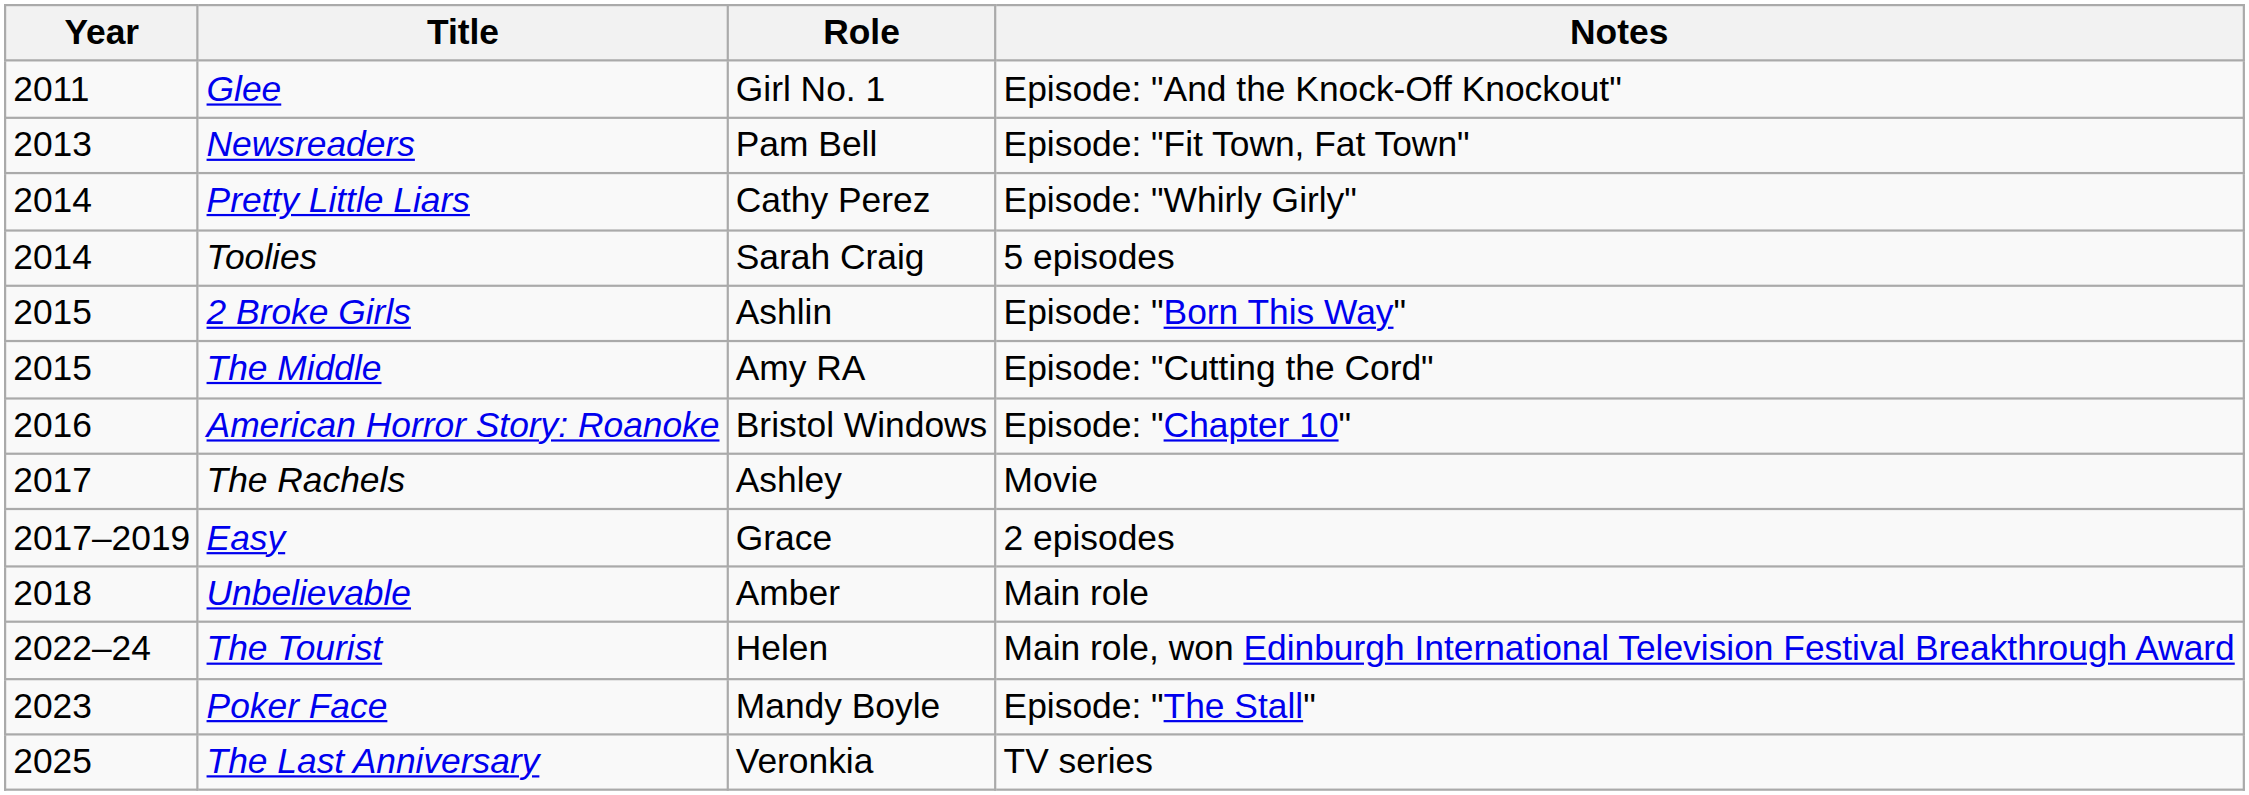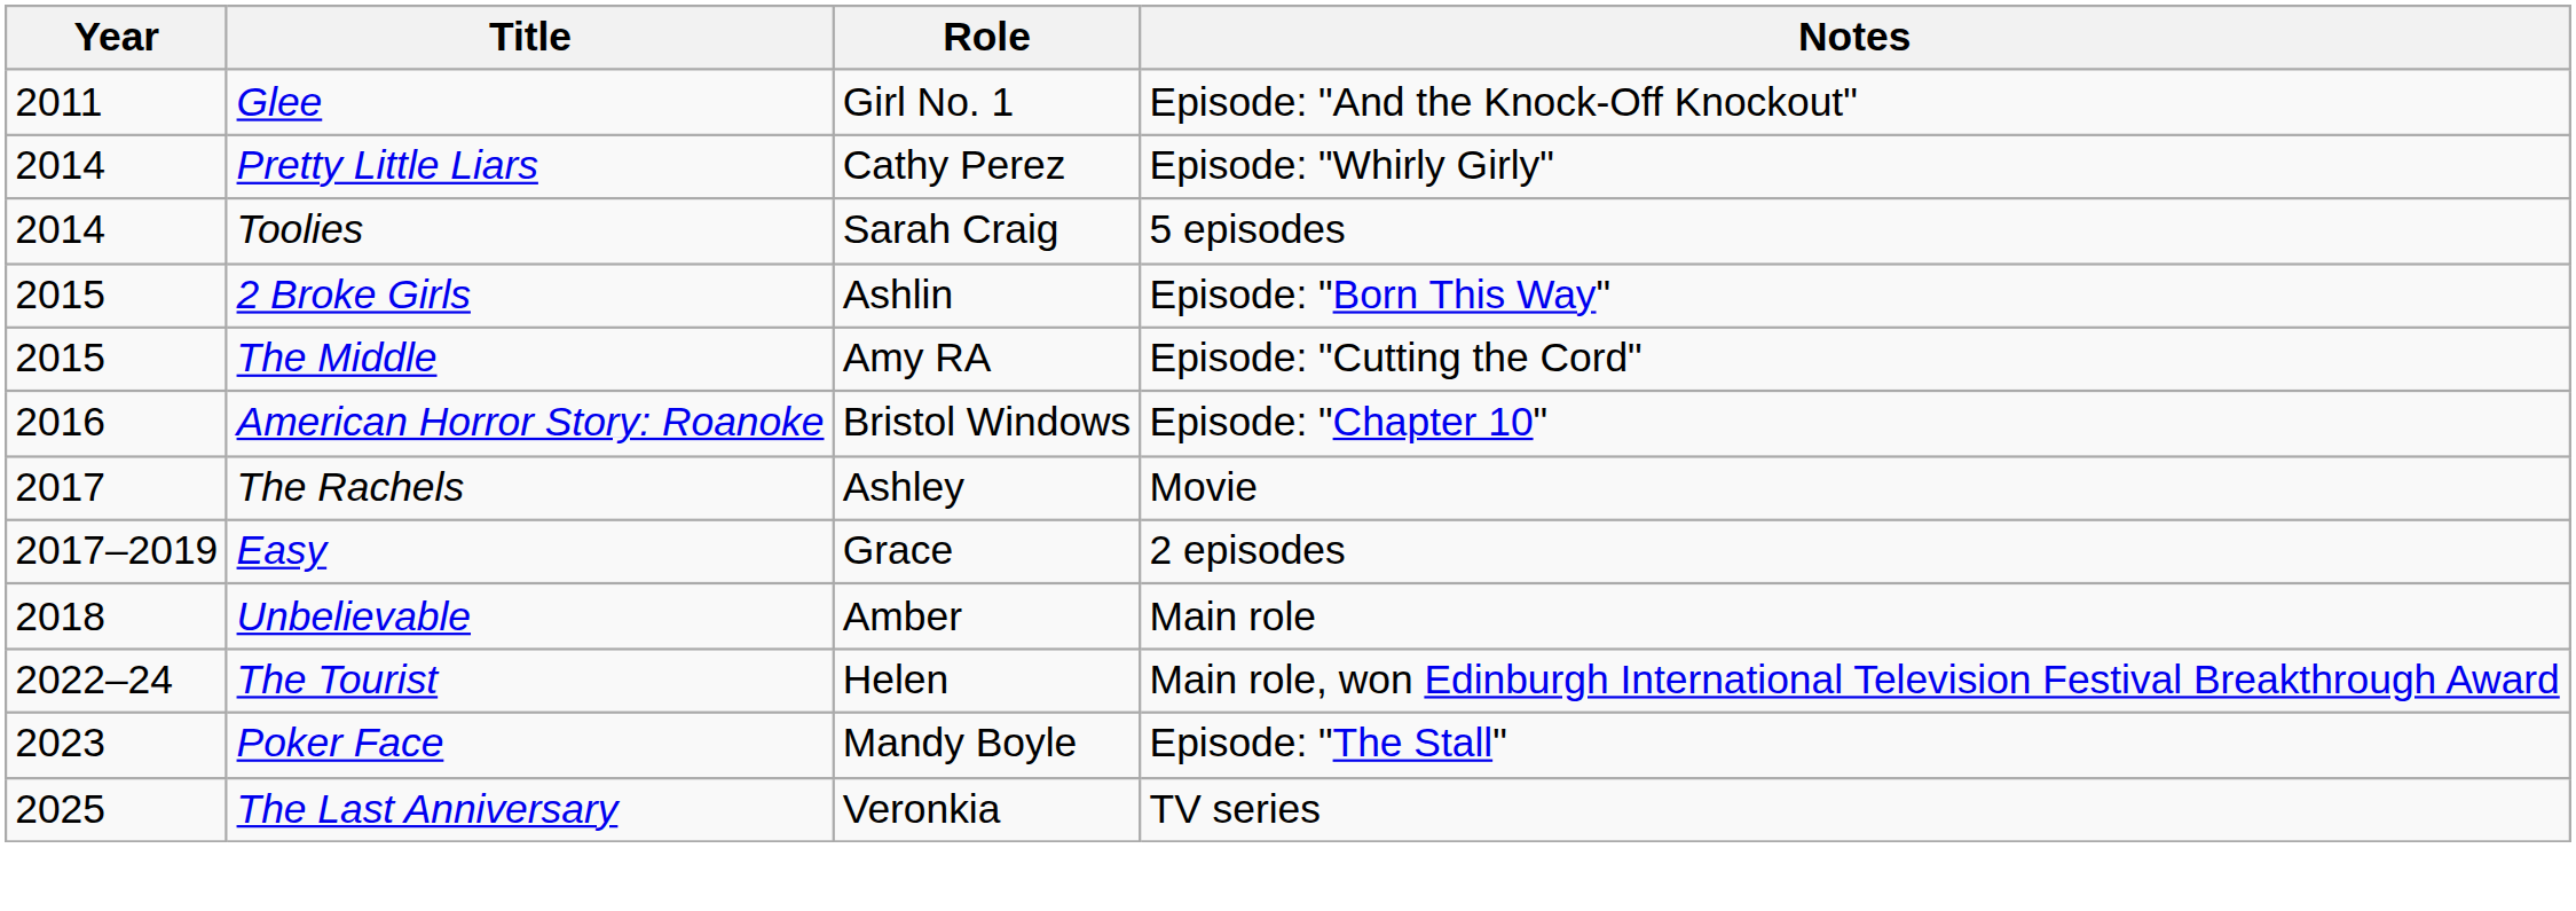- row: 2013 | Newsreaders | Pam Bell | Episode: "Fit Town, Fat Town"
